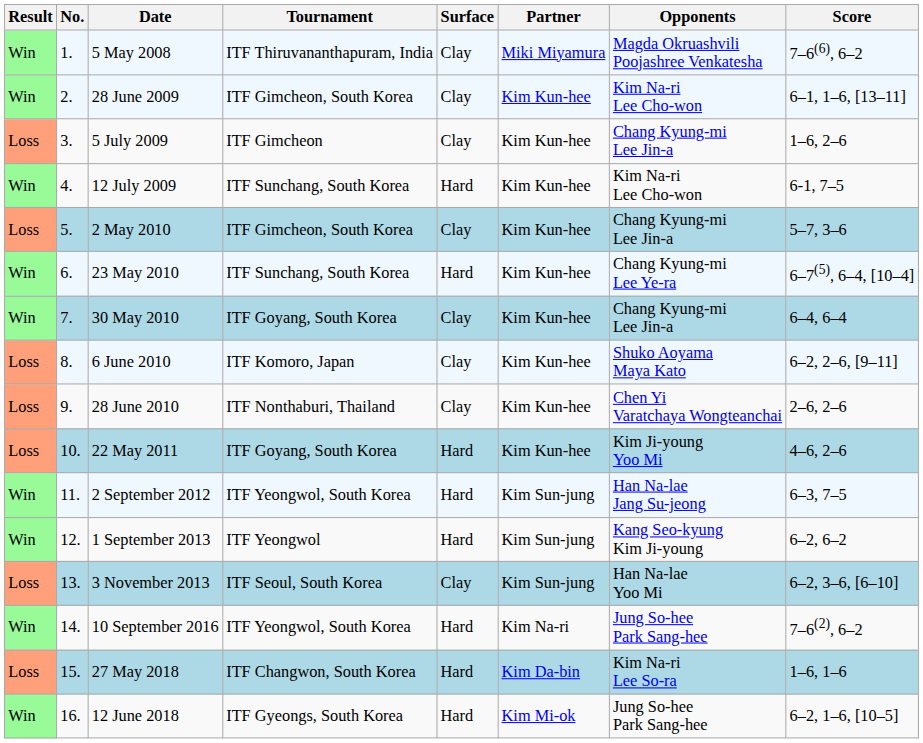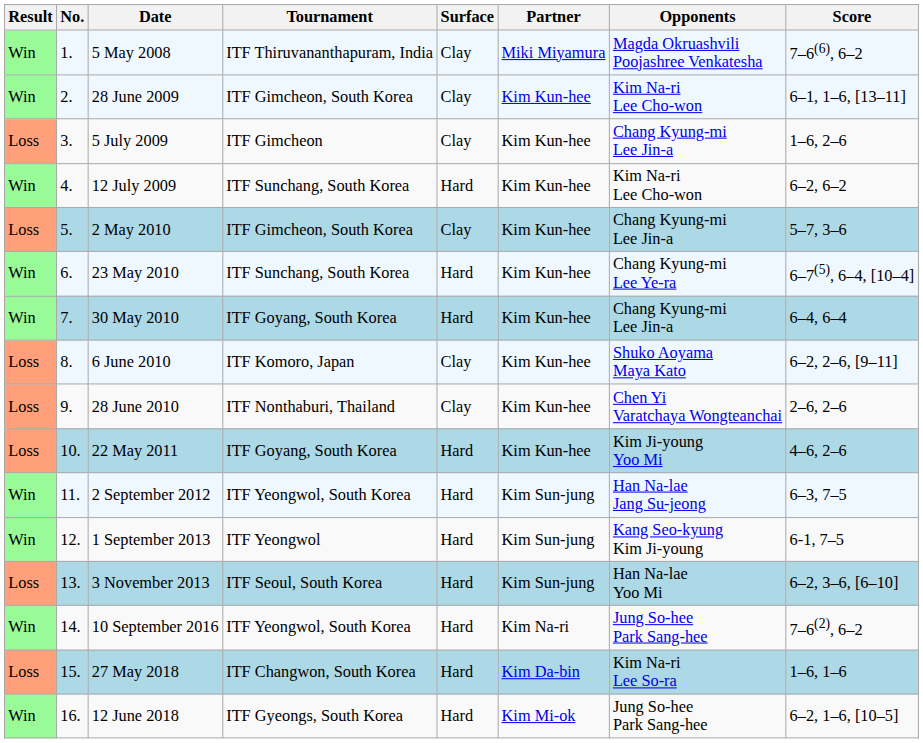12 July 2009 | Score: 6-1, 7–5 -> 6–2, 6–2
30 May 2010 | Surface: Clay -> Hard
1 September 2013 | Score: 6–2, 6–2 -> 6-1, 7–5
3 November 2013 | Surface: Clay -> Hard
